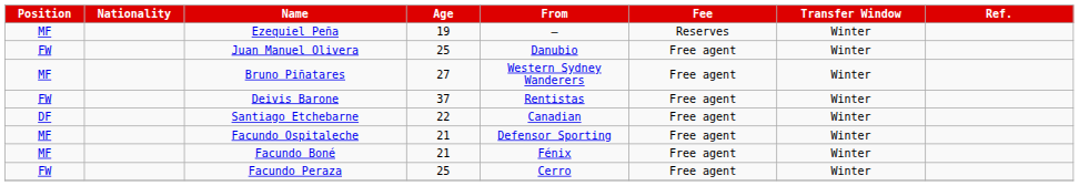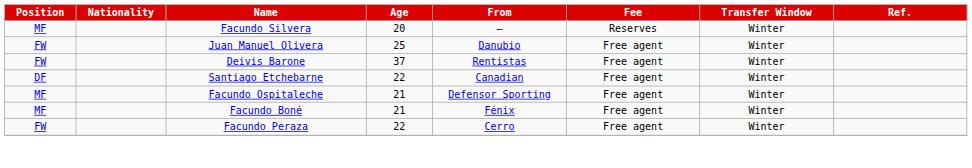+ row: MF | Facundo Silvera | 20 | – | Reserves | Winter
- row: MF | Ezequiel Peña | 19 | – | Reserves | Winter
- row: MF | Bruno Piñatares | 27 | Western Sydney Wanderers | Free agent | Winter
Facundo Peraza | Age: 25 -> 22
